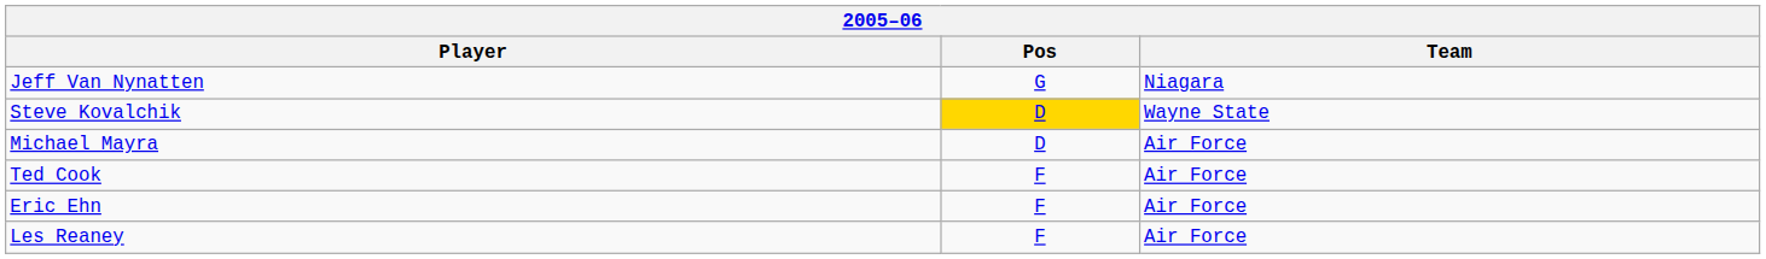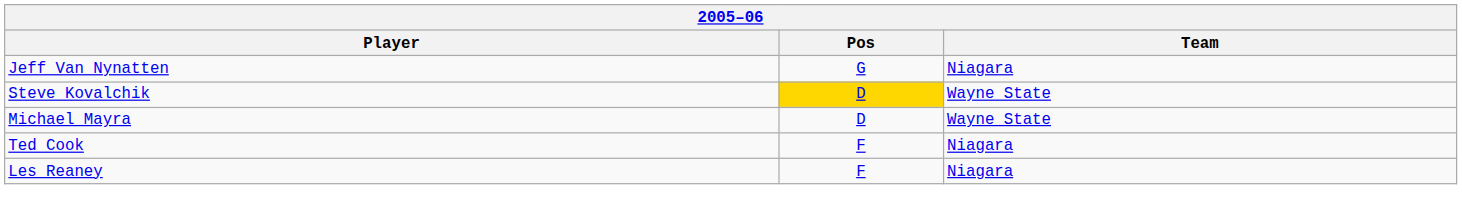Michael Mayra | Team: Air Force -> Wayne State
Ted Cook | Team: Air Force -> Niagara
- row: Eric Ehn | F | Air Force
Les Reaney | Team: Air Force -> Niagara
